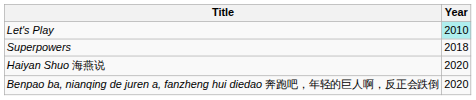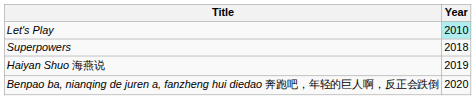Haiyan Shuo 海燕说 | Year: 2020 -> 2019
